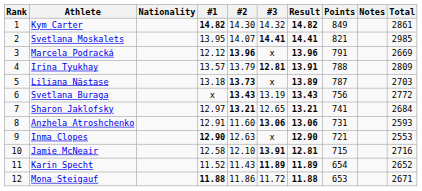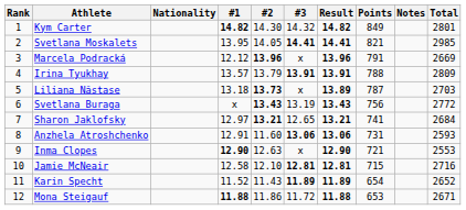Kym Carter | Total: 2861 -> 2801
Svetlana Moskalets | #2: 14.07 -> 14.05
Irina Tyukhay | #3: 12.81 -> 13.91
Jamie McNeair | #3: 13.91 -> 12.81
